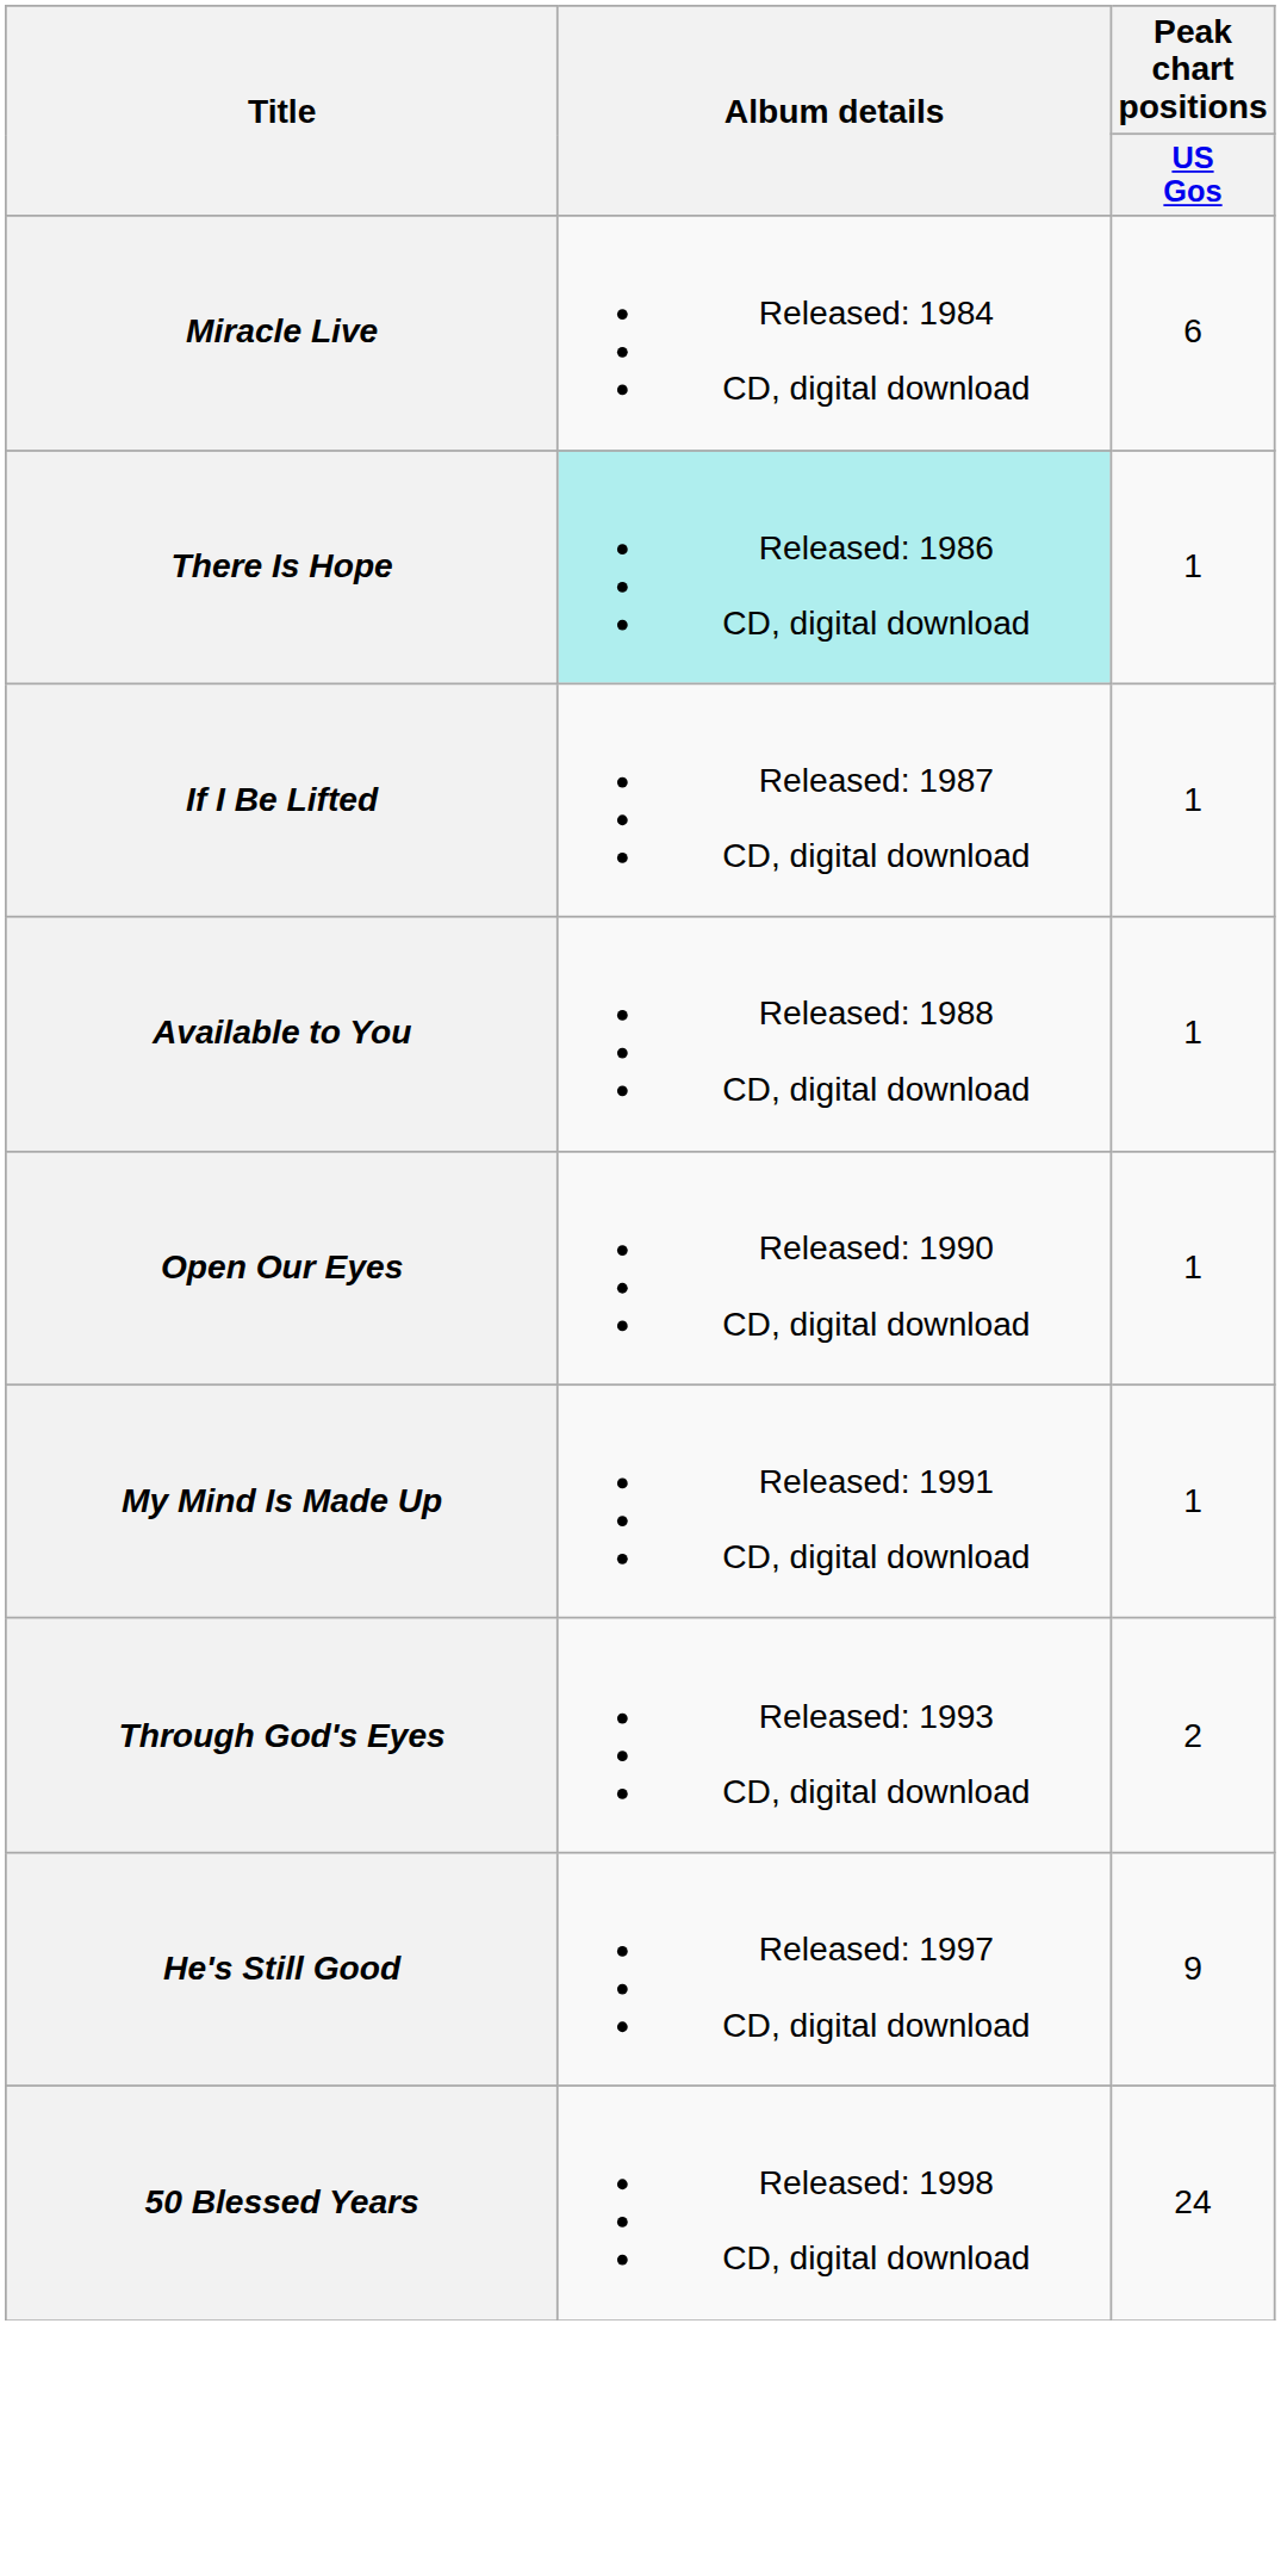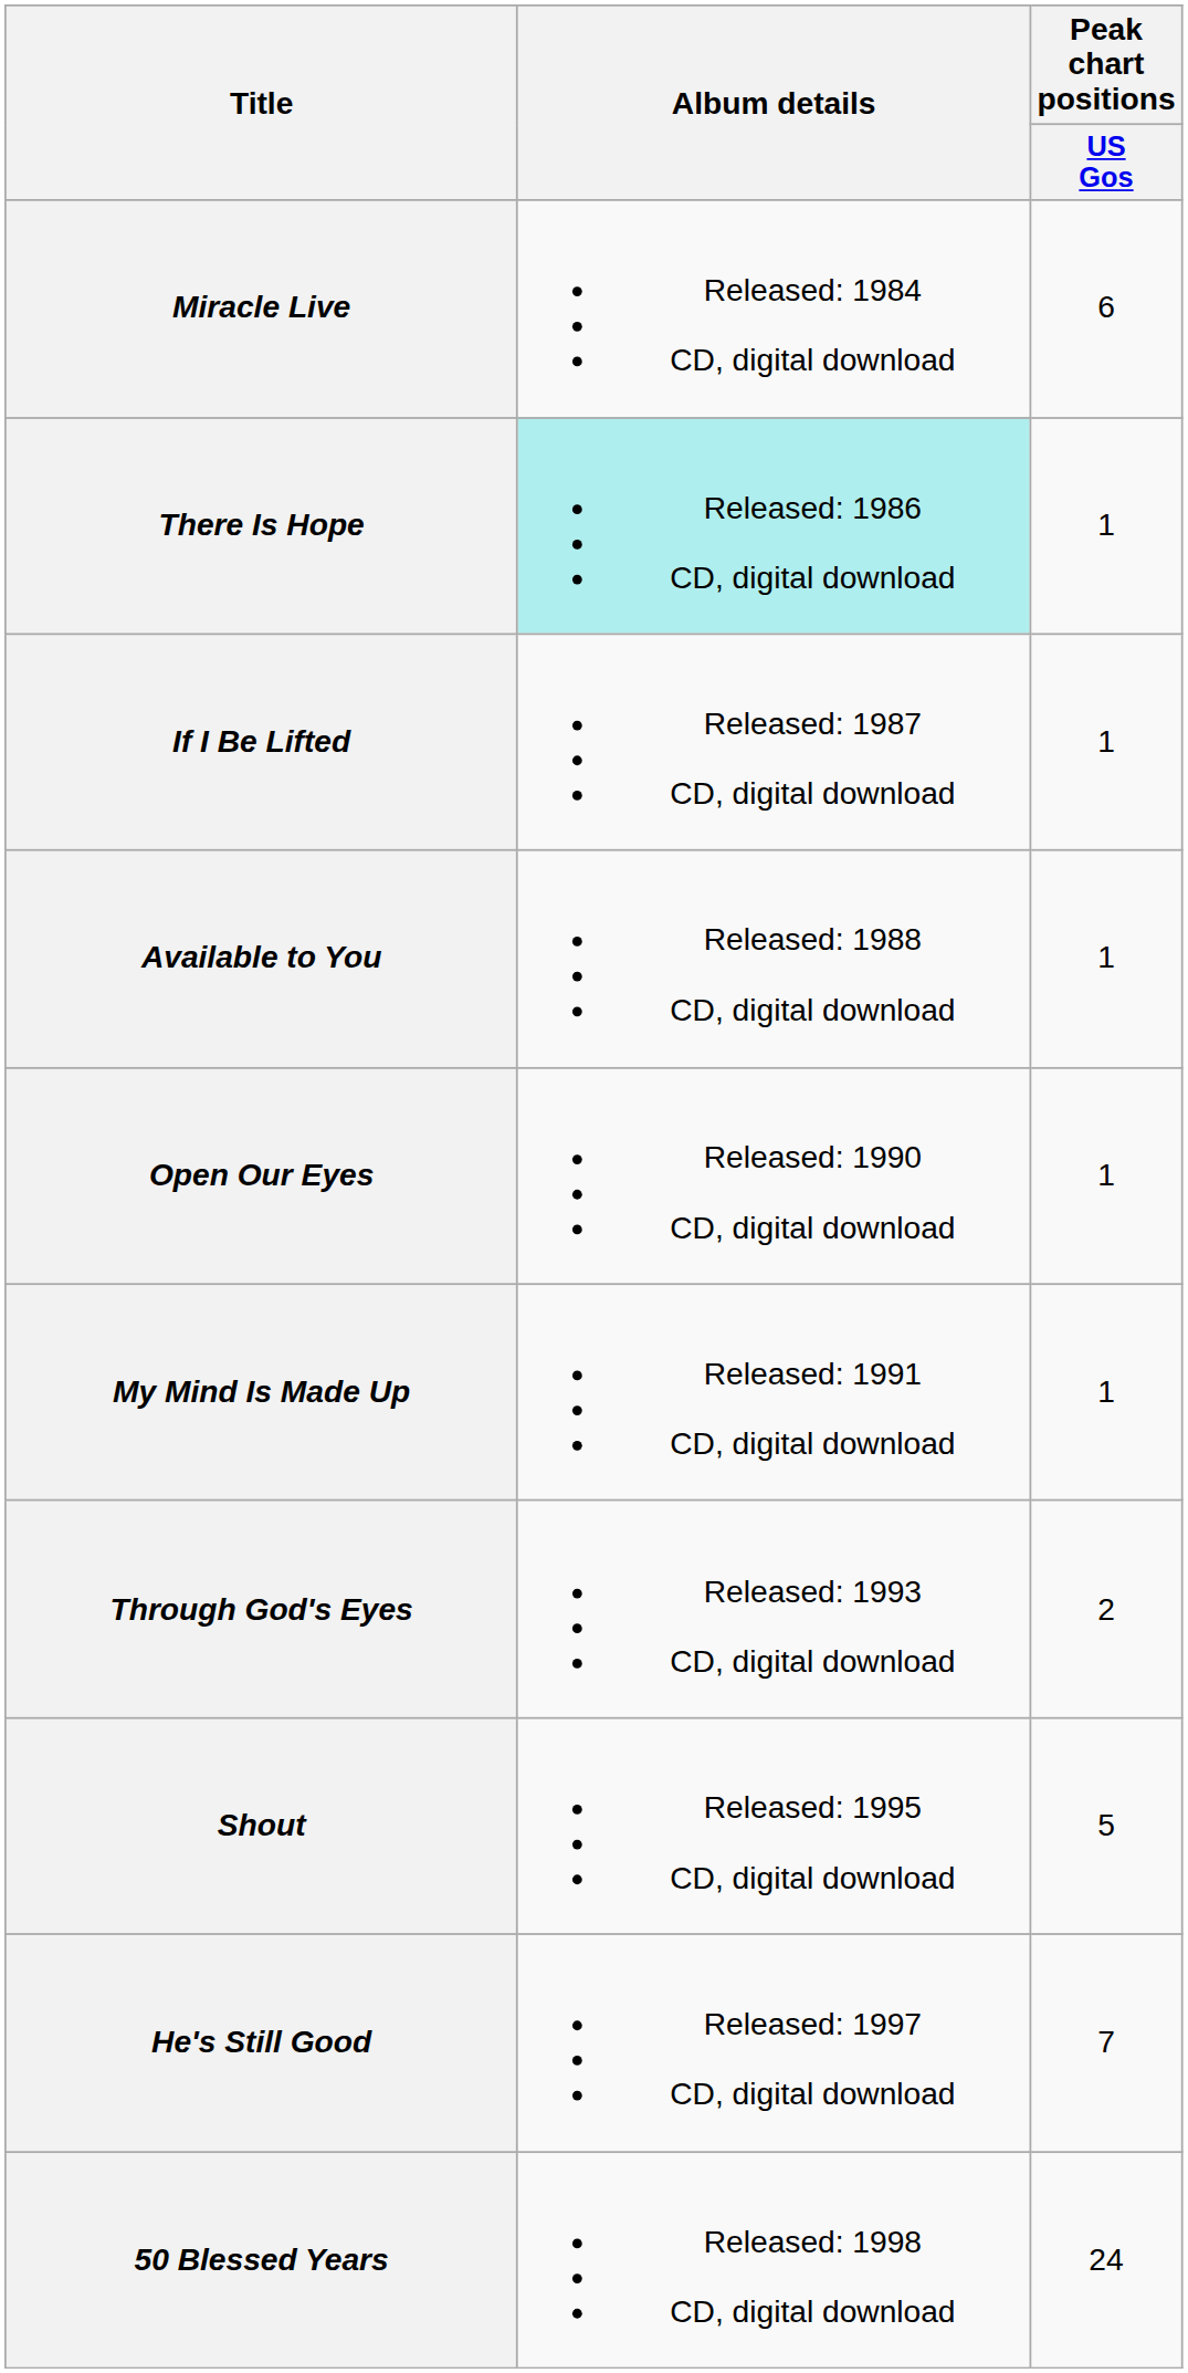+ row: Shout | Released: 1995 CD, digital download | 5
He's Still Good | Peak chart positions / US Gos: 9 -> 7
